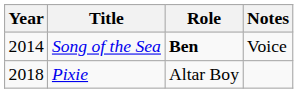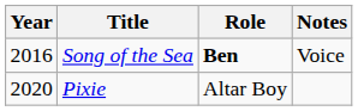Song of the Sea | Year: 2014 -> 2016
Pixie | Year: 2018 -> 2020
